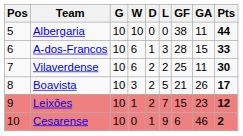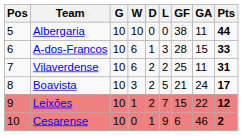Vilaverdense | Pts: 30 -> 31
Boavista | GA: 26 -> 24
Leixões | GA: 23 -> 22
